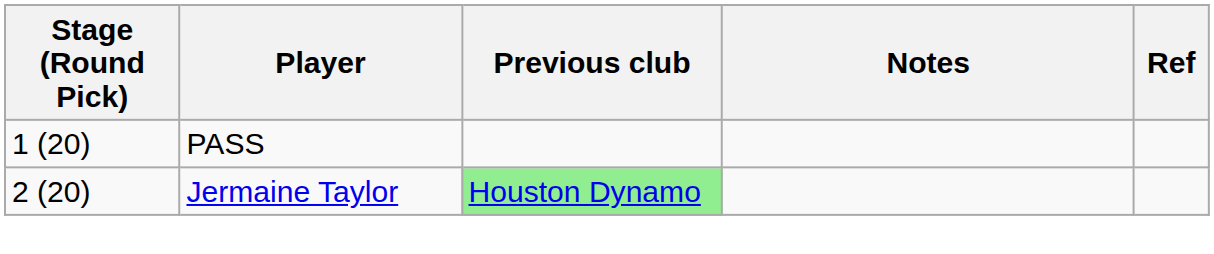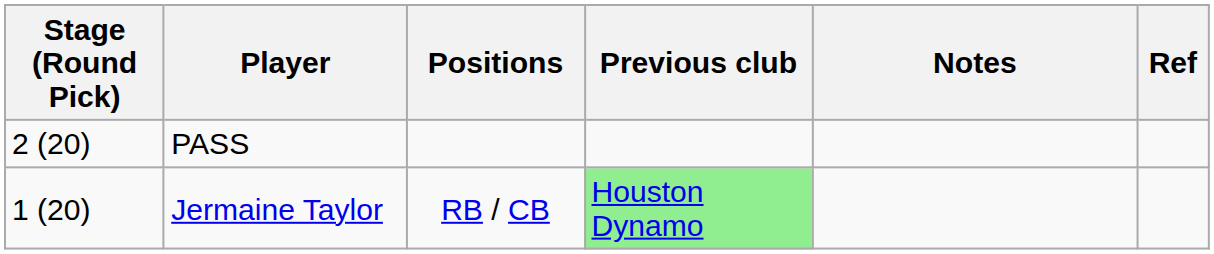+ column: Positions | RB / CB
PASS | Stage (Round Pick): 1 (20) -> 2 (20)
Jermaine Taylor | Stage (Round Pick): 2 (20) -> 1 (20)
